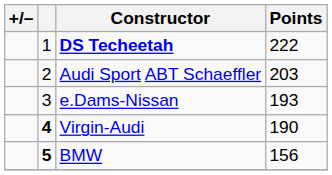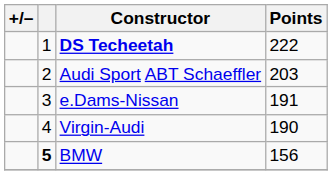e.Dams-Nissan | Points: 193 -> 191
Virgin-Audi | column 2: bold -> normal
